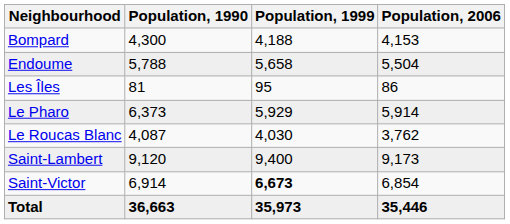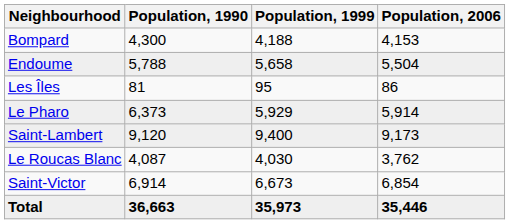rows swapped: Le Roucas Blanc <-> Saint-Lambert
Saint-Victor | Population, 1999: bold -> normal
